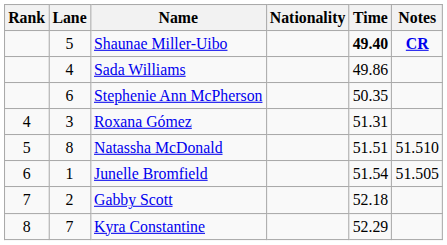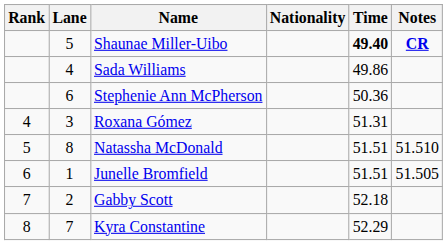Stephenie Ann McPherson | Time: 50.35 -> 50.36
Junelle Bromfield | Time: 51.54 -> 51.51
